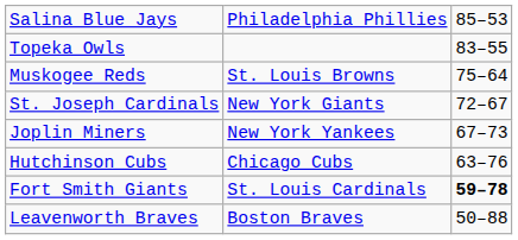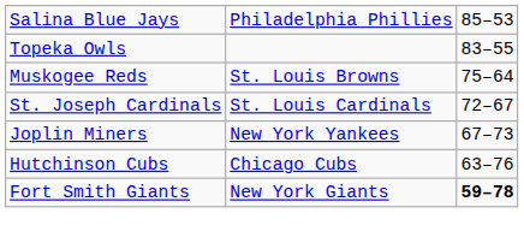St. Joseph Cardinals | column 2: New York Giants -> St. Louis Cardinals
Fort Smith Giants | column 2: St. Louis Cardinals -> New York Giants
- row: Leavenworth Braves | Boston Braves | 50–88
